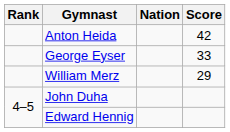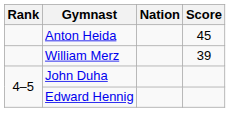Anton Heida | Score: 42 -> 45
- row: George Eyser | 33
William Merz | Score: 29 -> 39
